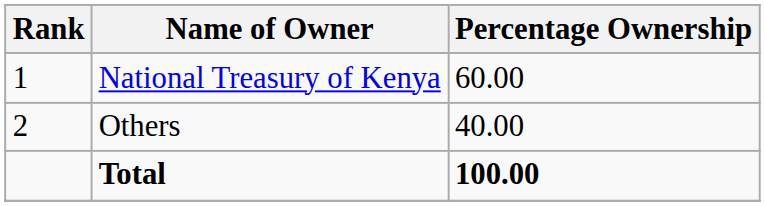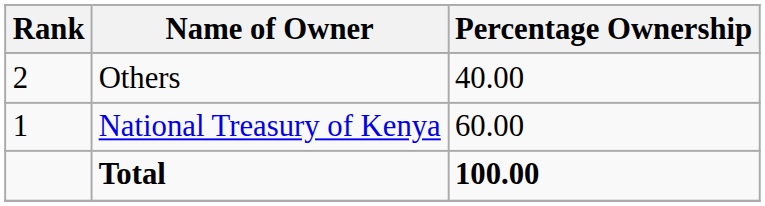rows swapped: National Treasury of Kenya <-> Others
